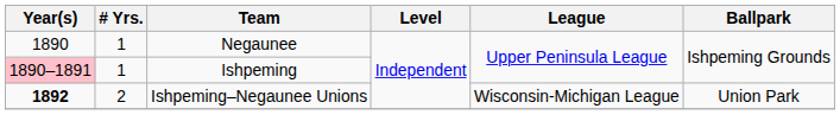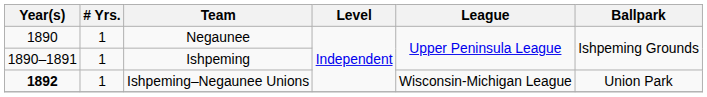Ishpeming | Year(s): pink background -> no background
Ishpeming–Negaunee Unions | # Yrs.: 2 -> 1
